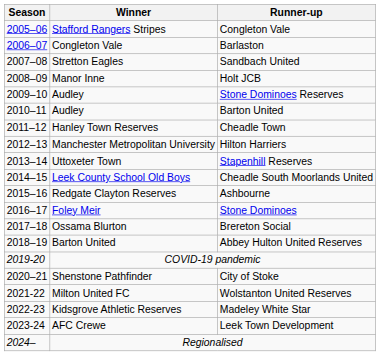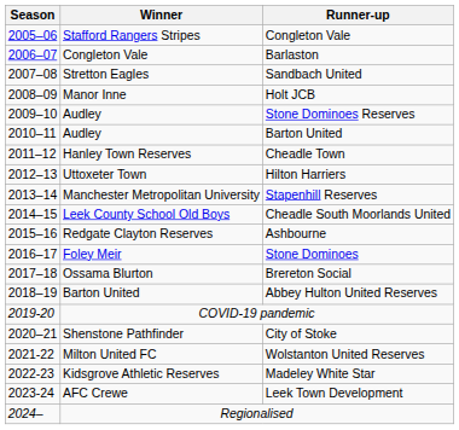Hilton Harriers | Winner: Manchester Metropolitan University -> Uttoxeter Town
Stapenhill Reserves | Winner: Uttoxeter Town -> Manchester Metropolitan University
